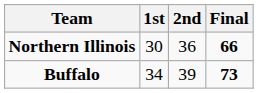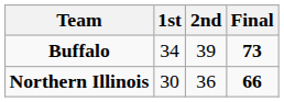rows swapped: Buffalo <-> Northern Illinois
